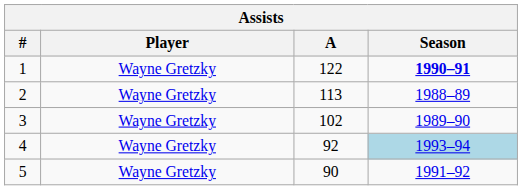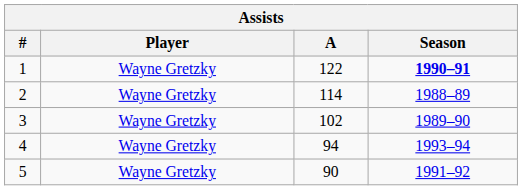2 | A: 113 -> 114
4 | A: 92 -> 94
4 | Season: lightblue background -> no background
